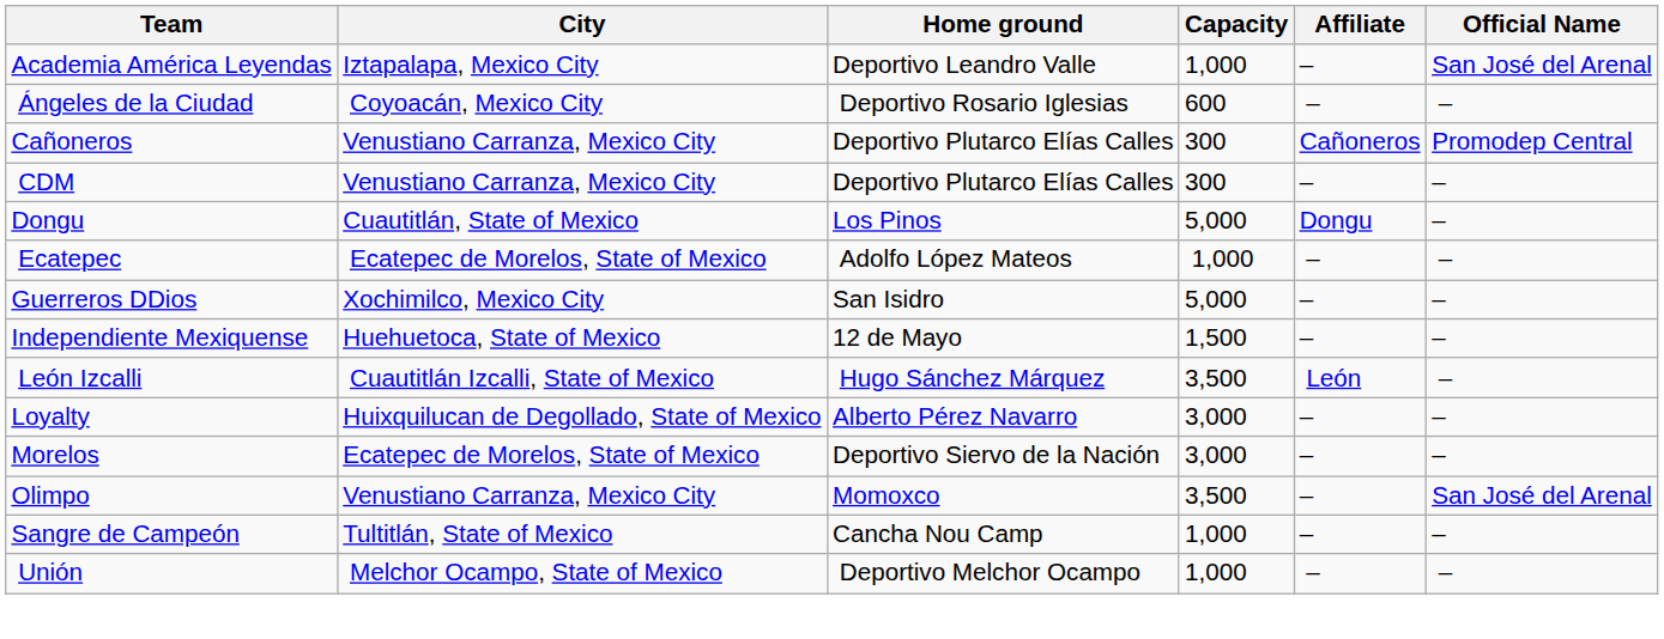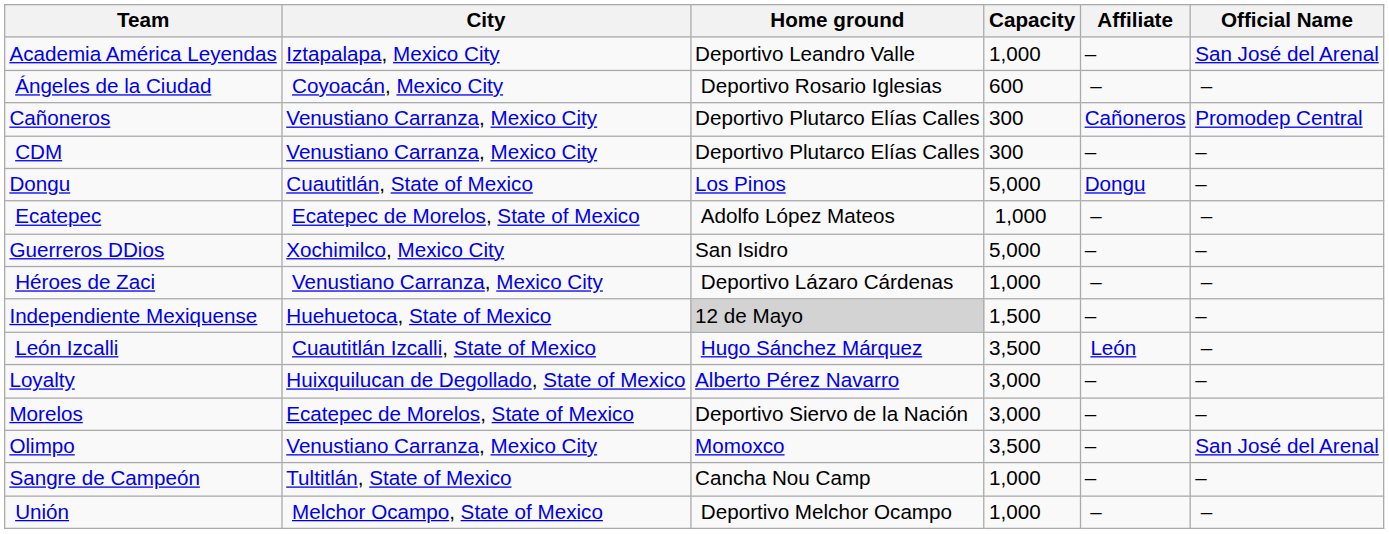+ row: Héroes de Zaci | Venustiano Carranza, Mexico City | Deportivo Lázaro Cárdenas | 1,000 | – | –
Independiente Mexiquense | Home ground: no background -> lightgrey background
